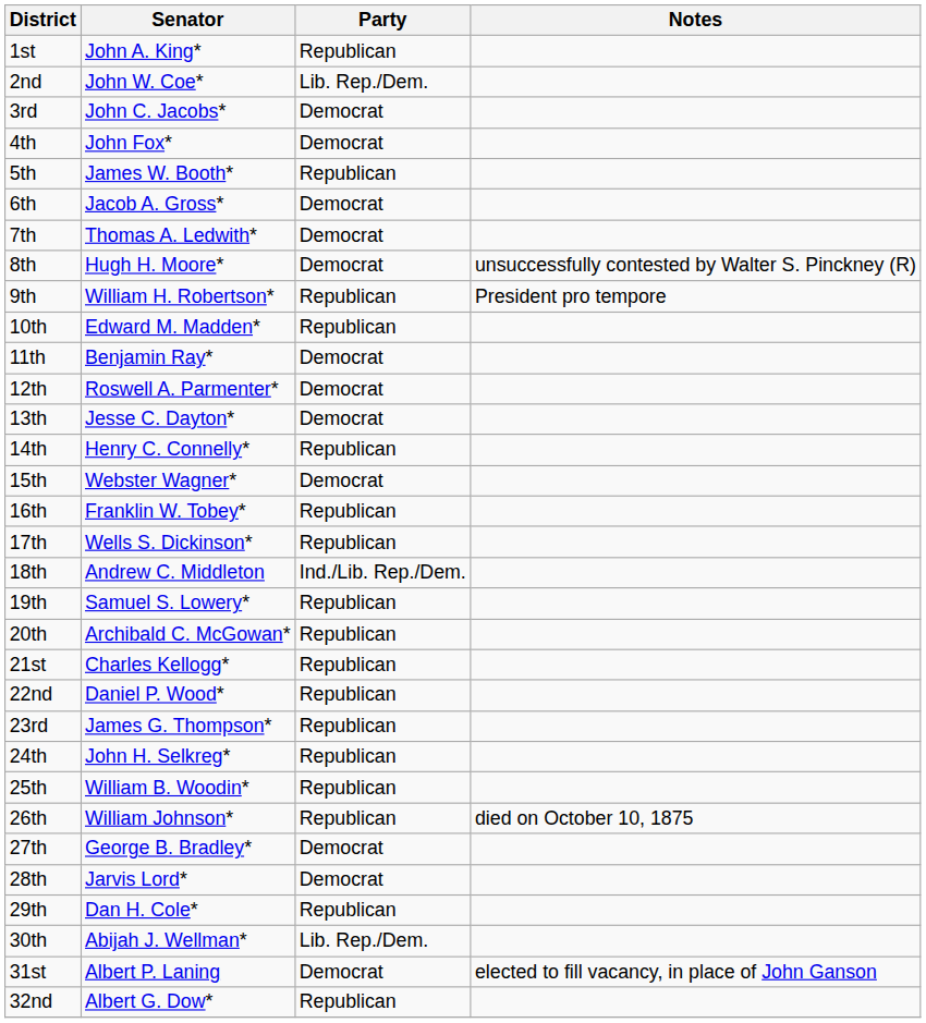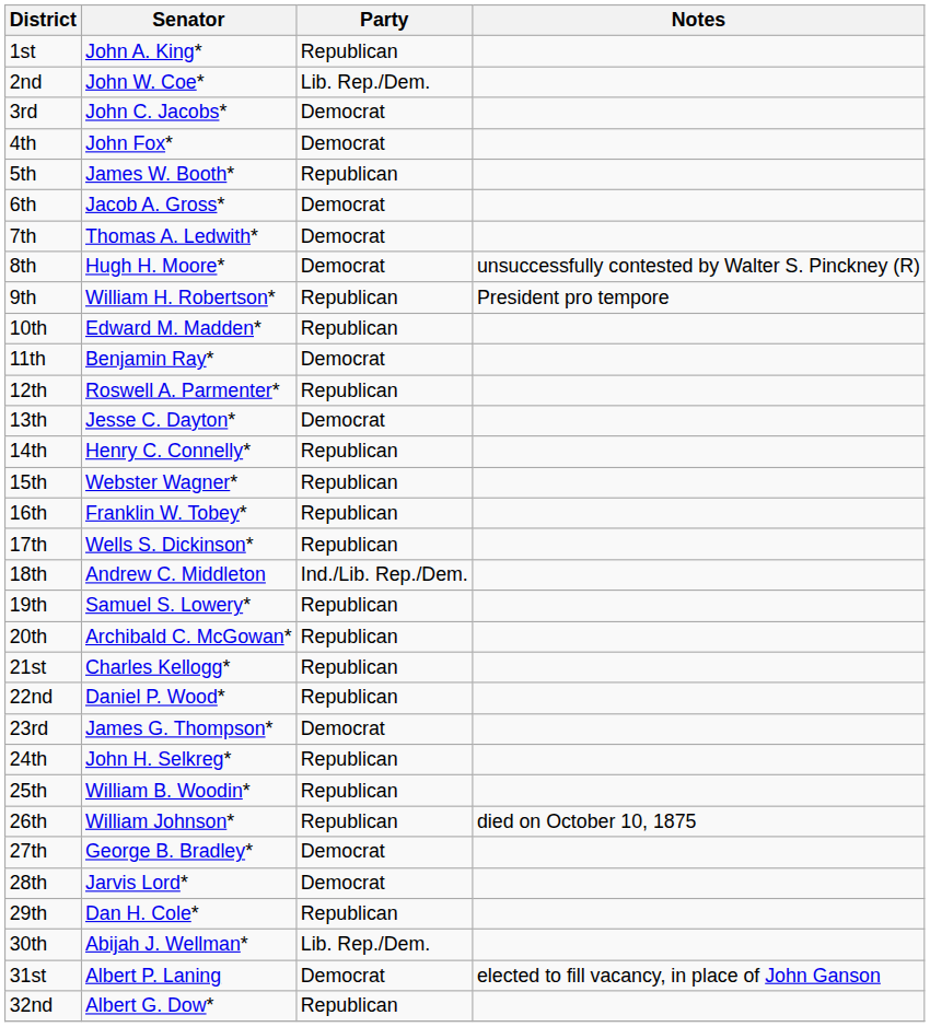12th | Party: Democrat -> Republican
15th | Party: Democrat -> Republican
23rd | Party: Republican -> Democrat
